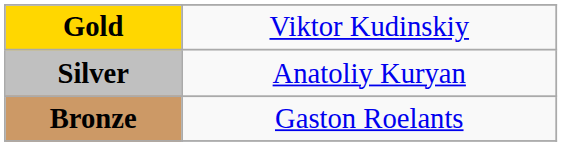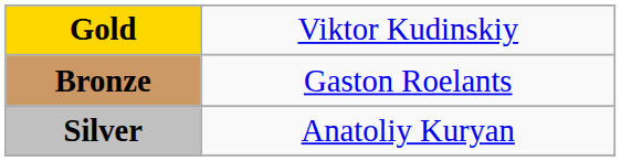rows swapped: Silver <-> Bronze
